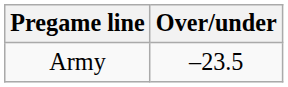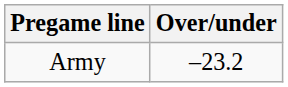Army | Over/under: –23.5 -> –23.2
